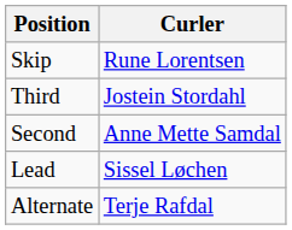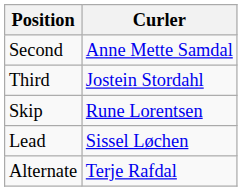rows swapped: Skip <-> Second
